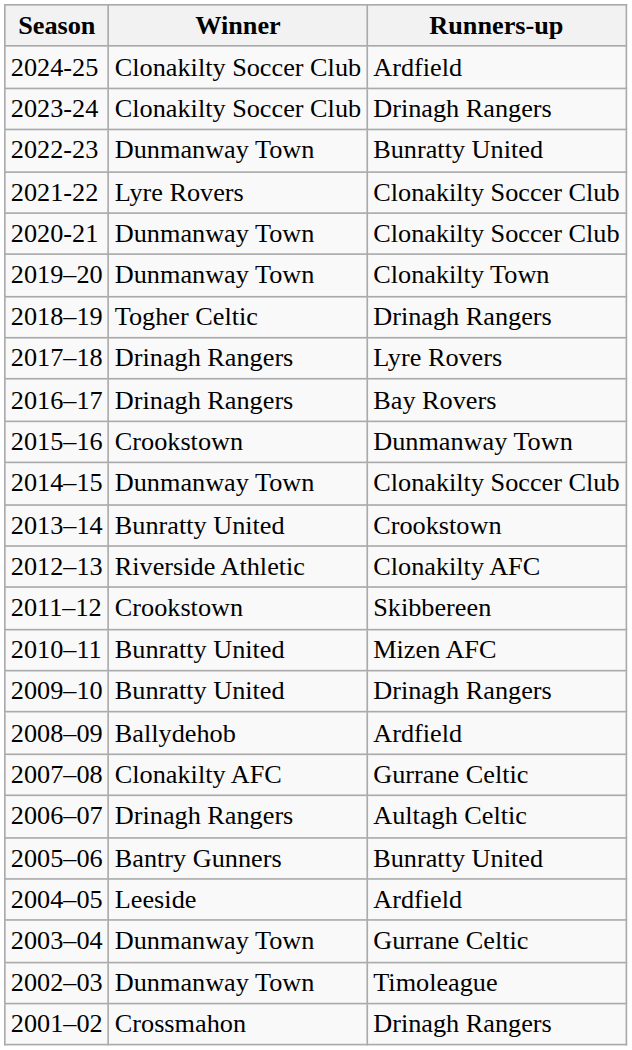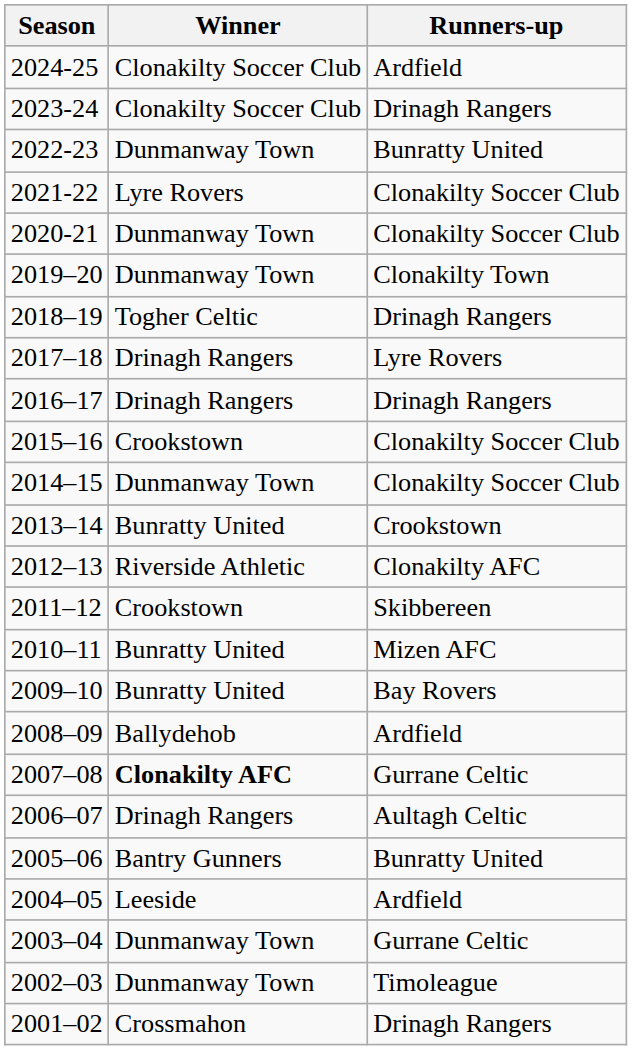2016–17 | Runners-up: Bay Rovers -> Drinagh Rangers
2015–16 | Runners-up: Dunmanway Town -> Clonakilty Soccer Club
2009–10 | Runners-up: Drinagh Rangers -> Bay Rovers
2007–08 | Winner: normal -> bold
